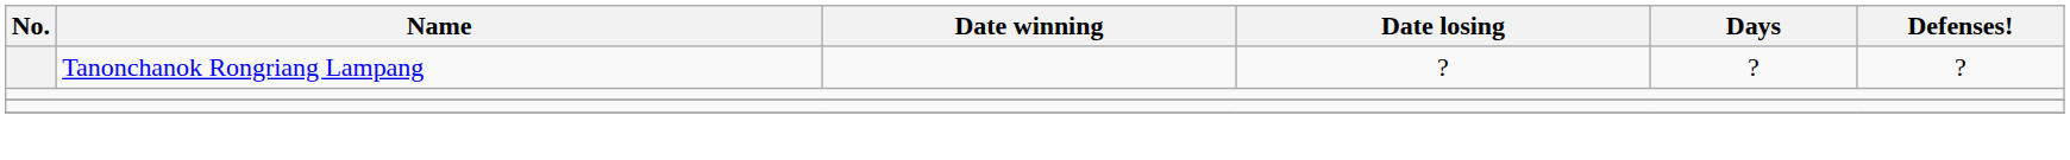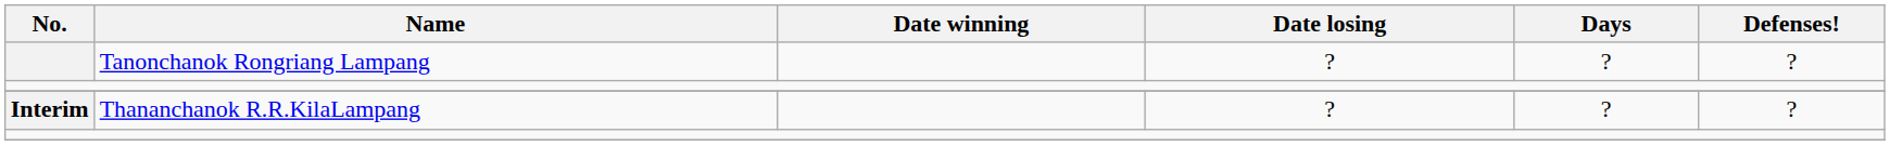+ row: Interim | Thananchanok R.R.KilaLampang | ? | ? | ?
